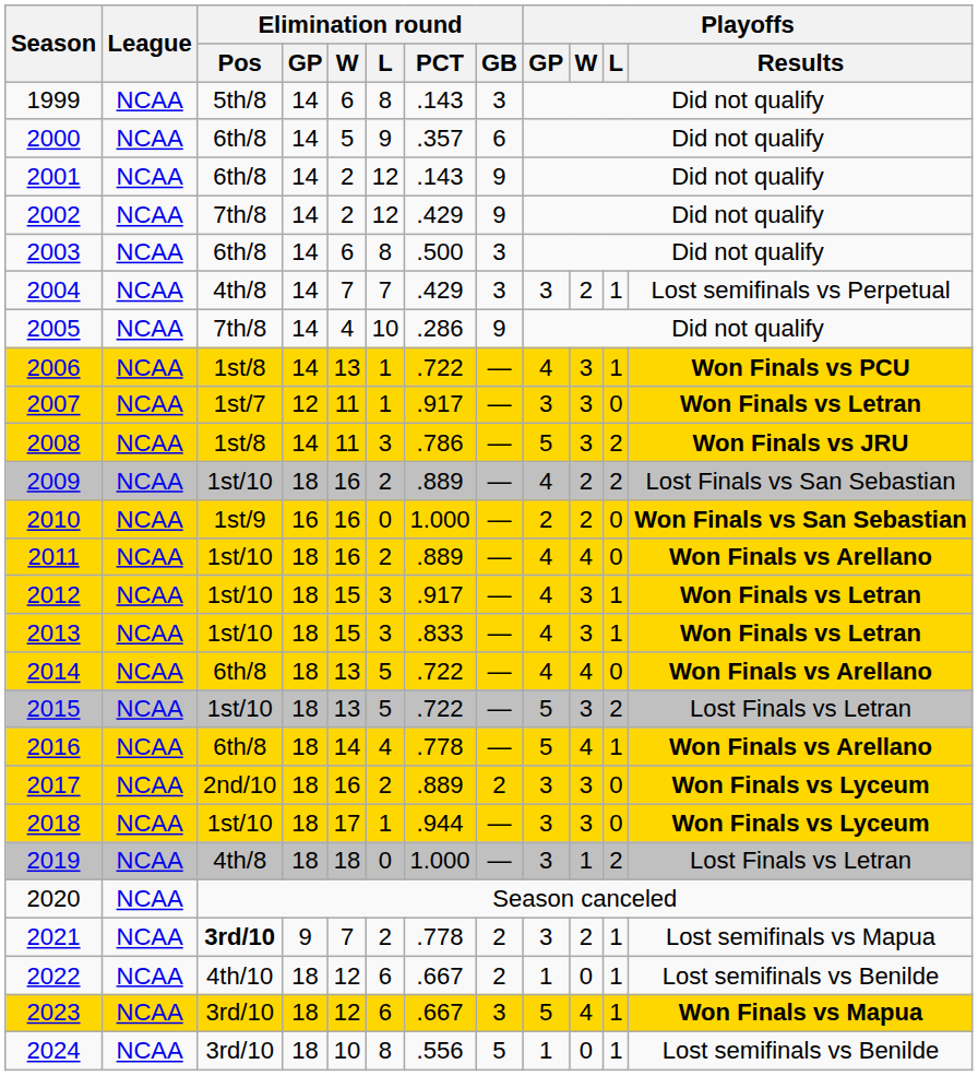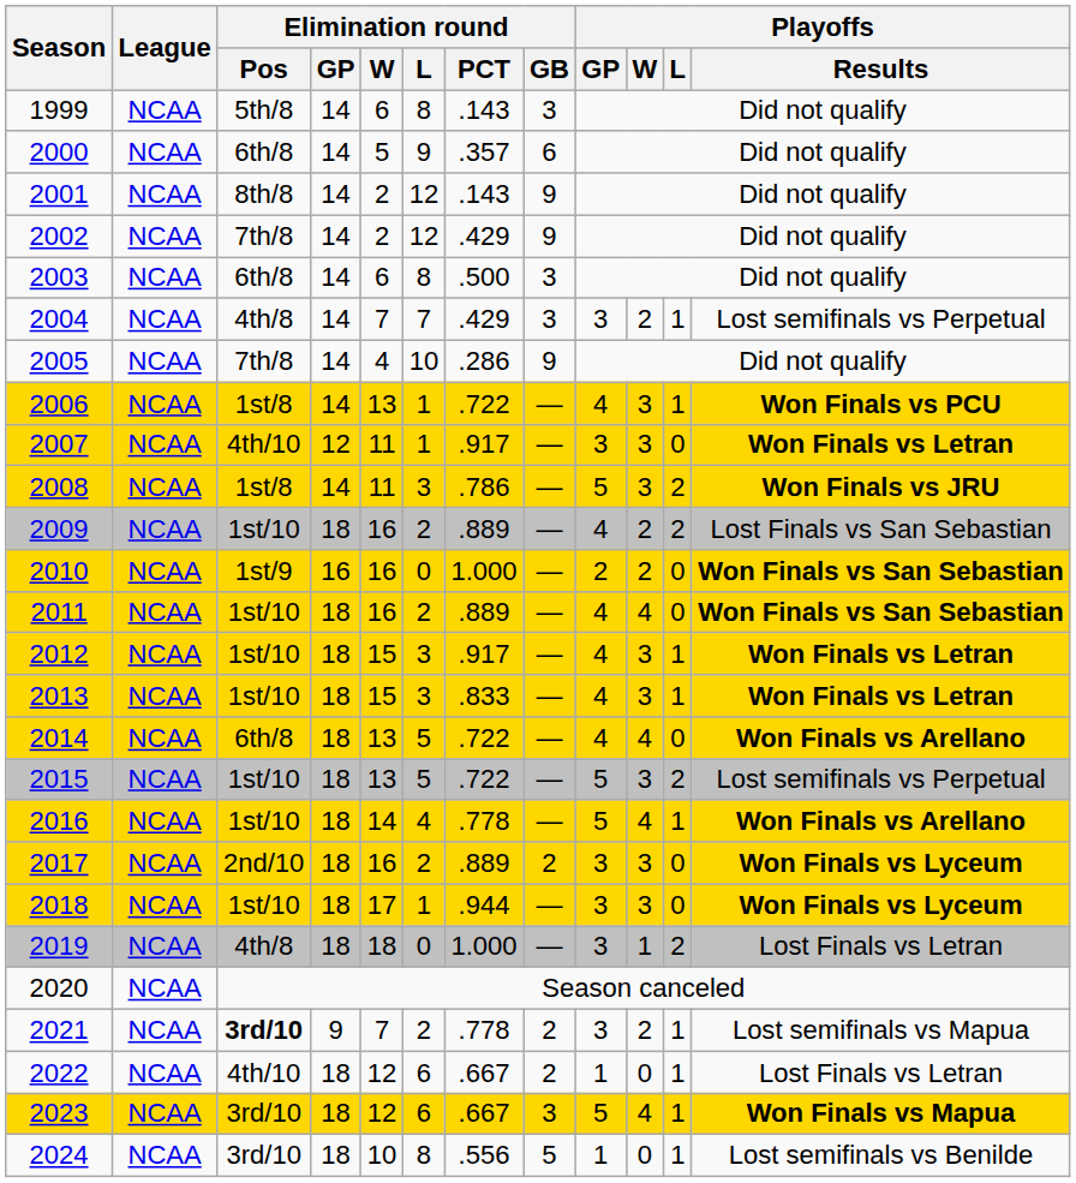2001 | Elimination round / Pos: 6th/8 -> 8th/8
2007 | Elimination round / Pos: 1st/7 -> 4th/10
2011 | Playoffs / Results: Won Finals vs Arellano -> Won Finals vs San Sebastian
2015 | Playoffs / Results: Lost Finals vs Letran -> Lost semifinals vs Perpetual
2016 | Elimination round / Pos: 6th/8 -> 1st/10
2022 | Playoffs / Results: Lost semifinals vs Benilde -> Lost Finals vs Letran
